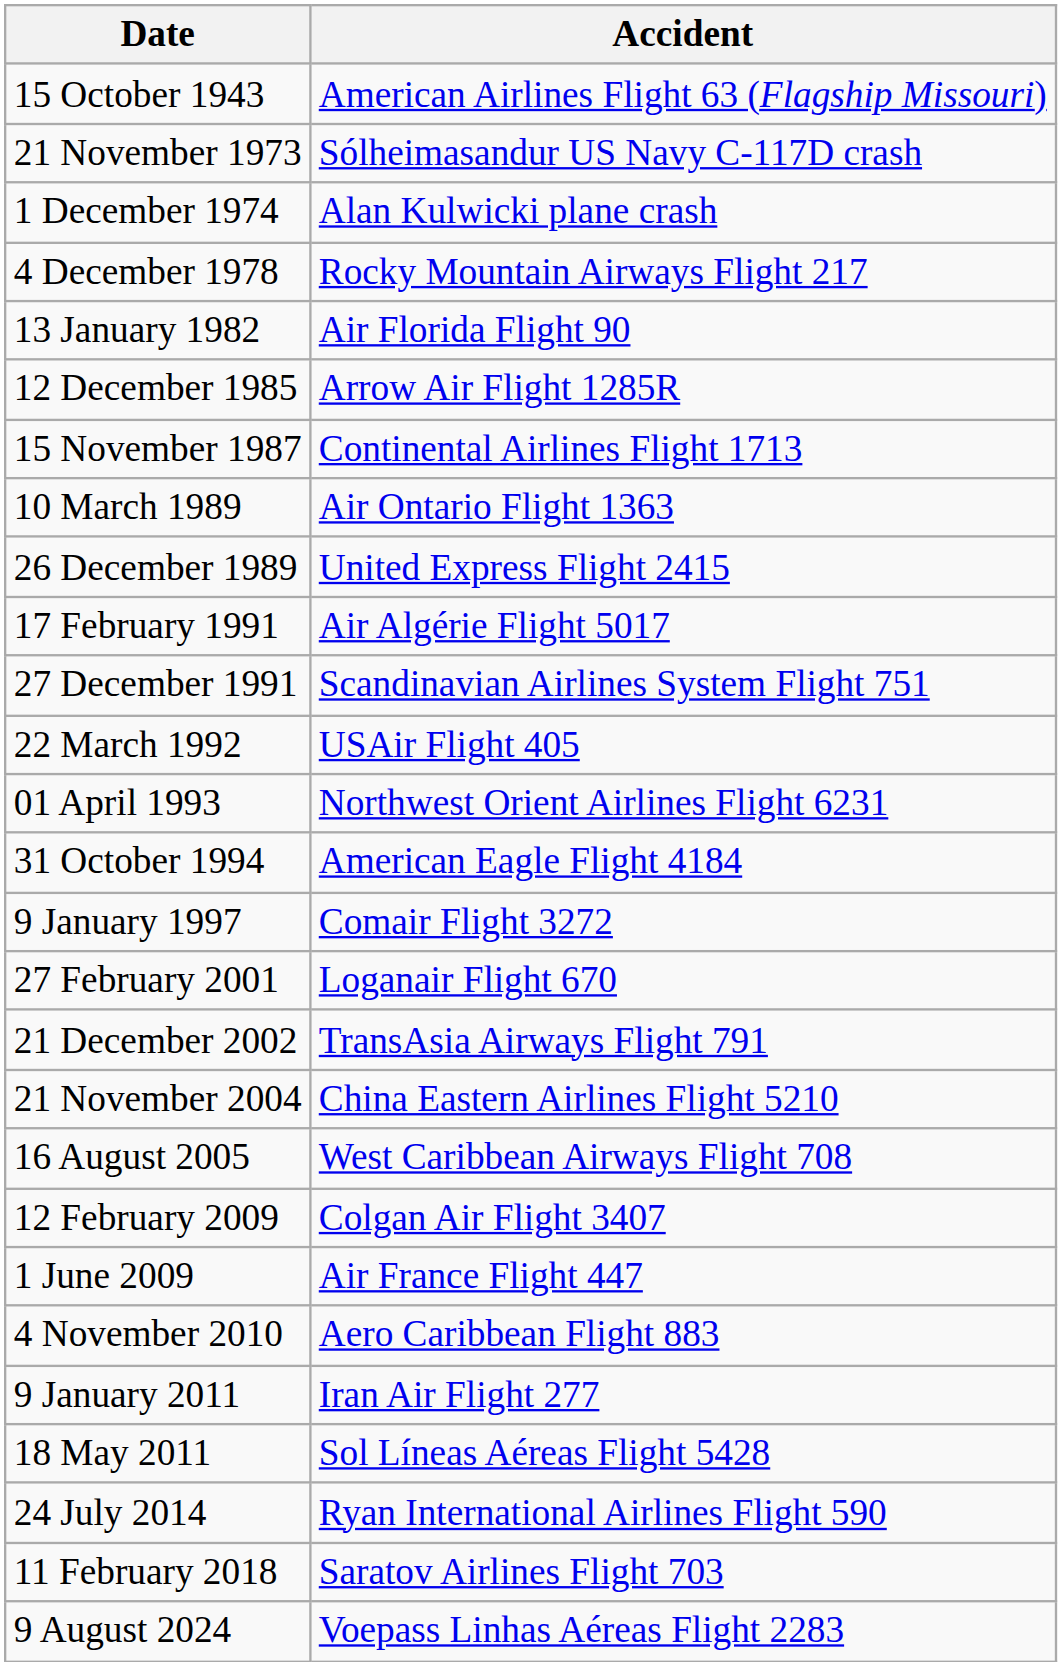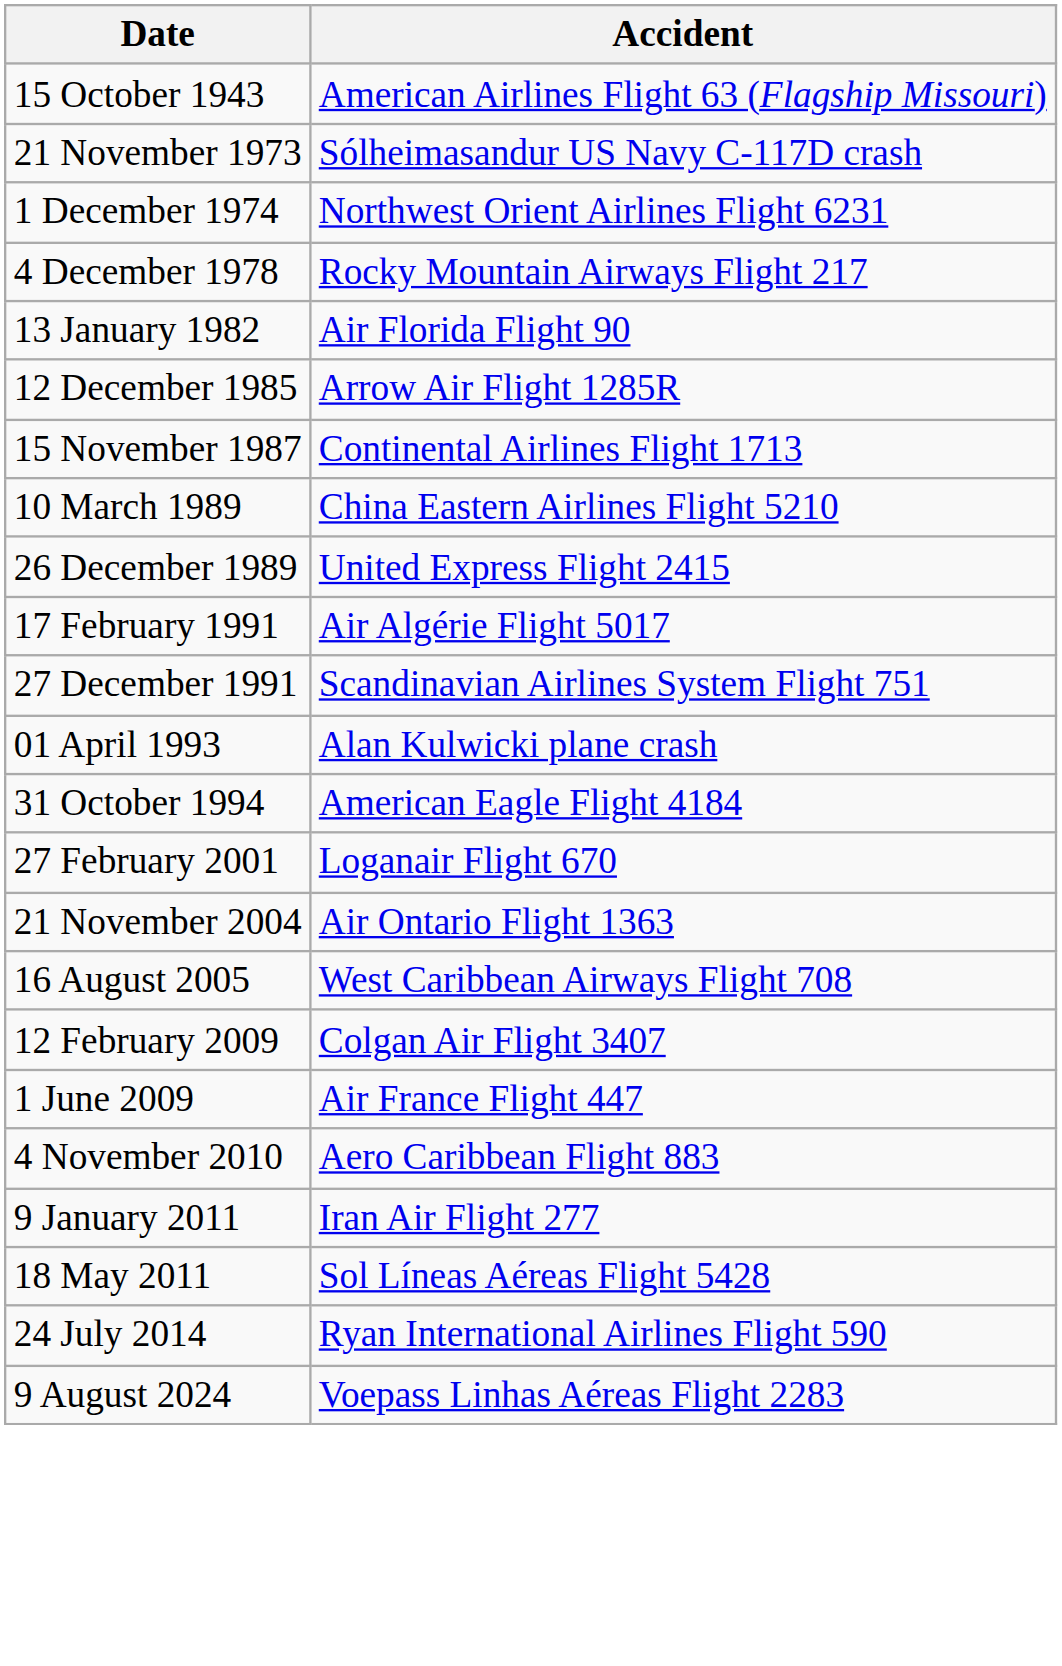1 December 1974 | Accident: Alan Kulwicki plane crash -> Northwest Orient Airlines Flight 6231
10 March 1989 | Accident: Air Ontario Flight 1363 -> China Eastern Airlines Flight 5210
- row: 22 March 1992 | USAir Flight 405
01 April 1993 | Accident: Northwest Orient Airlines Flight 6231 -> Alan Kulwicki plane crash
- row: 9 January 1997 | Comair Flight 3272
- row: 21 December 2002 | TransAsia Airways Flight 791
21 November 2004 | Accident: China Eastern Airlines Flight 5210 -> Air Ontario Flight 1363
- row: 11 February 2018 | Saratov Airlines Flight 703
